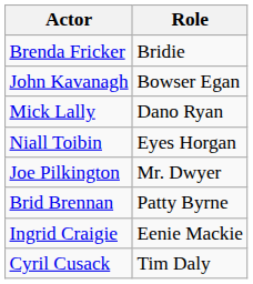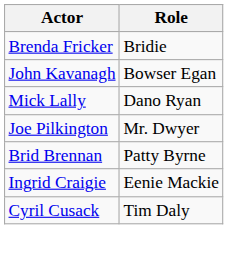- row: Niall Toibin | Eyes Horgan
